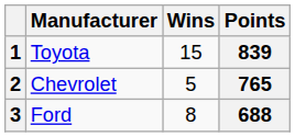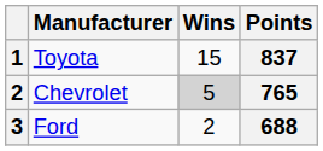Toyota | Points: 839 -> 837
Chevrolet | Wins: no background -> lightgrey background
Ford | Wins: 8 -> 2
